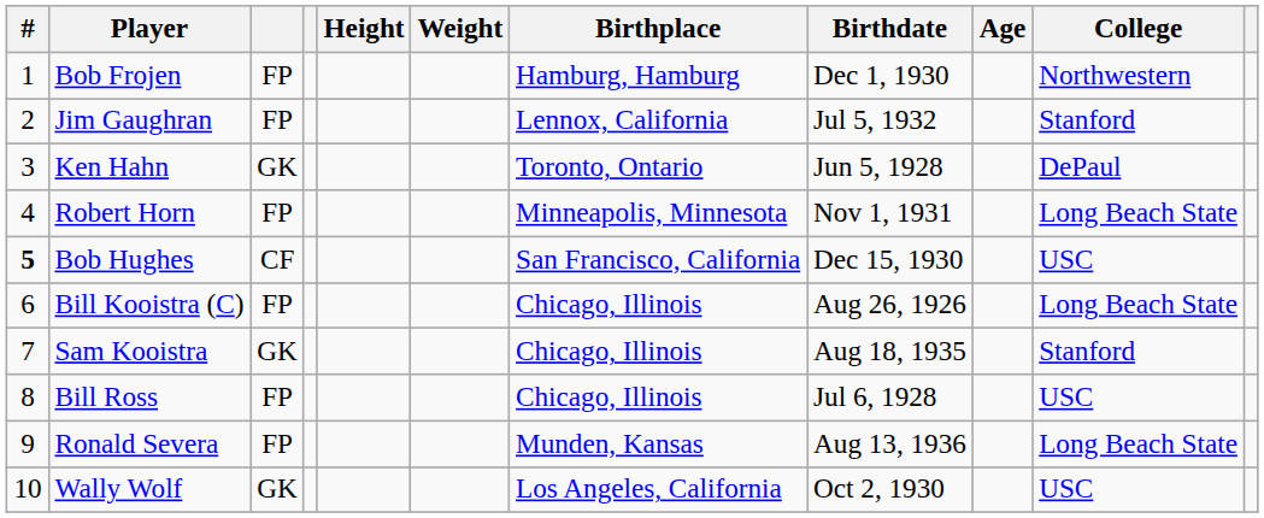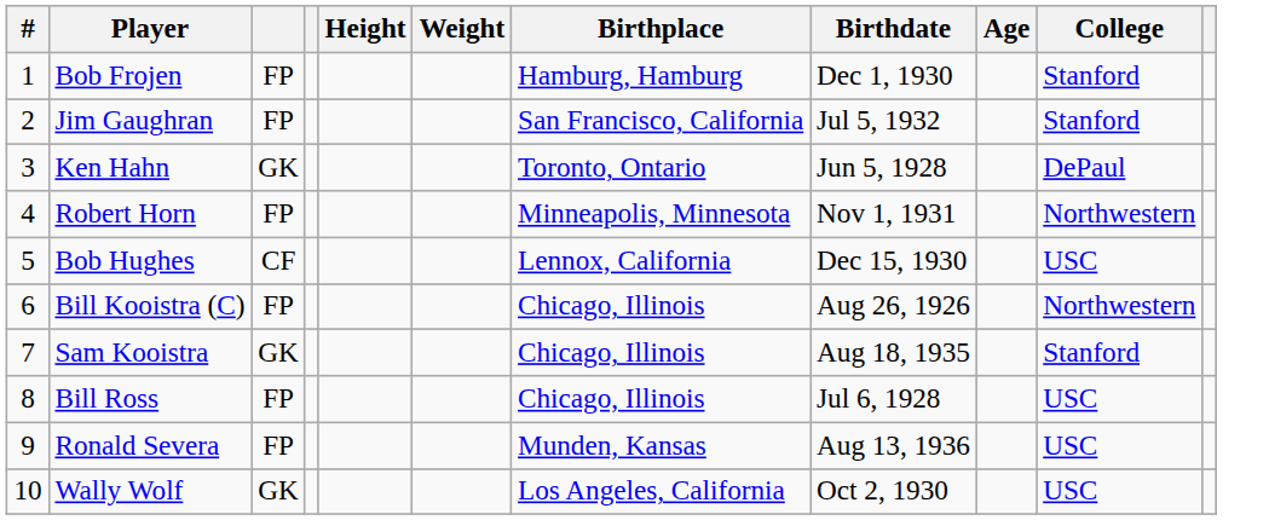Bob Frojen | College: Northwestern -> Stanford
Jim Gaughran | Birthplace: Lennox, California -> San Francisco, California
Robert Horn | College: Long Beach State -> Northwestern
Bob Hughes | #: bold -> normal
Bob Hughes | Birthplace: San Francisco, California -> Lennox, California
Bill Kooistra (C) | College: Long Beach State -> Northwestern
Ronald Severa | College: Long Beach State -> USC
